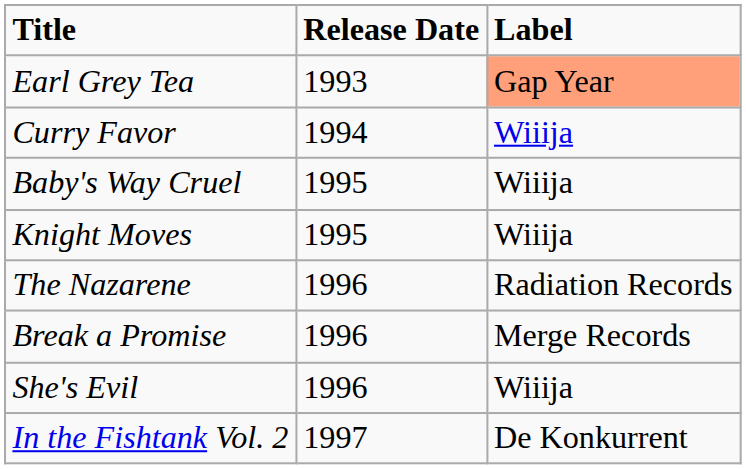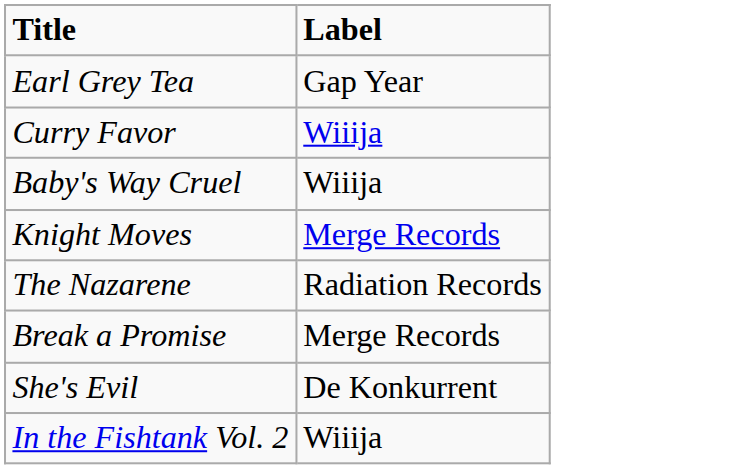- column: Release Date | 1993 | 1994 | 1995 | 1995 | 1996 | 1996 | 1996 | 1997
Earl Grey Tea | Label: lightsalmon background -> no background
Knight Moves | Label: Wiiija -> Merge Records
She's Evil | Label: Wiiija -> De Konkurrent
In the Fishtank Vol. 2 | Label: De Konkurrent -> Wiiija
